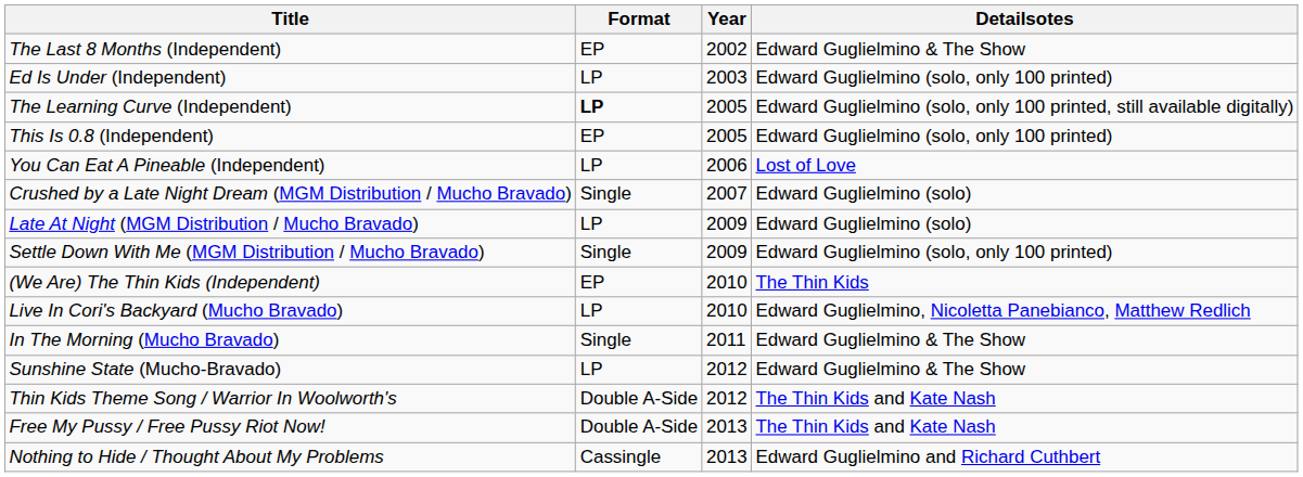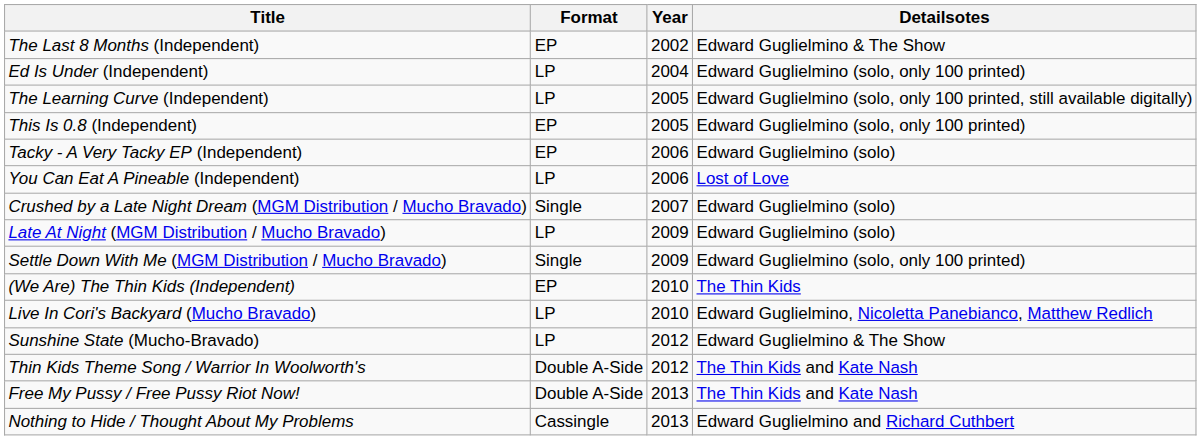Ed Is Under (Independent) | Year: 2003 -> 2004
The Learning Curve (Independent) | Format: bold -> normal
+ row: Tacky - A Very Tacky EP (Independent) | EP | 2006 | Edward Guglielmino (solo)
- row: In The Morning (Mucho Bravado) | Single | 2011 | Edward Guglielmino & The Show
